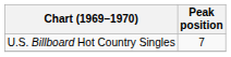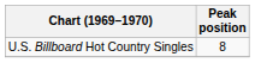U.S. Billboard Hot Country Singles | Peak position: 7 -> 8
